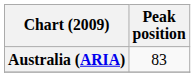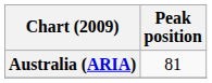Australia (ARIA) | Peak position: 83 -> 81
